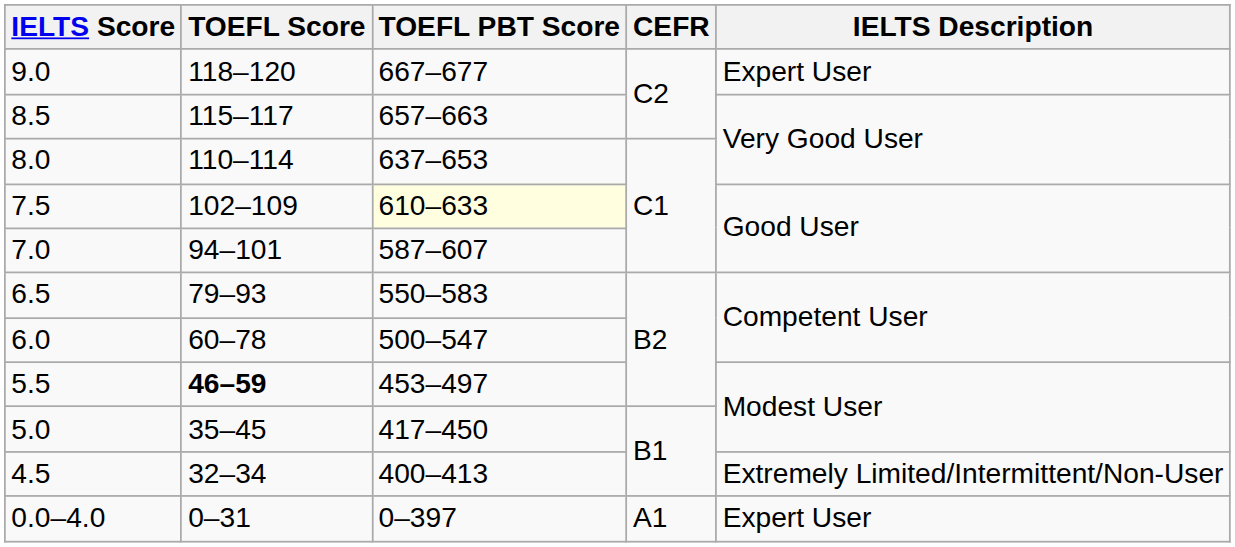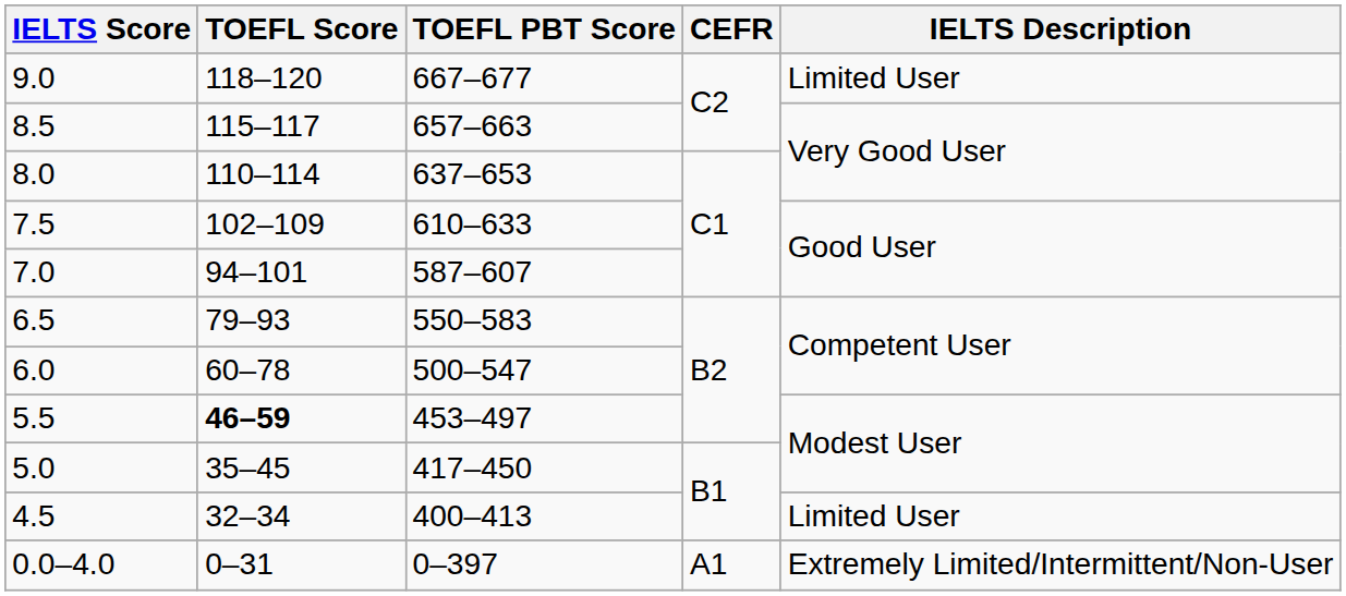9.0 | IELTS Description: Expert User -> Limited User
7.5 | TOEFL PBT Score: lightyellow background -> no background
4.5 | IELTS Description: Extremely Limited/Intermittent/Non-User -> Limited User
0.0–4.0 | IELTS Description: Expert User -> Extremely Limited/Intermittent/Non-User
